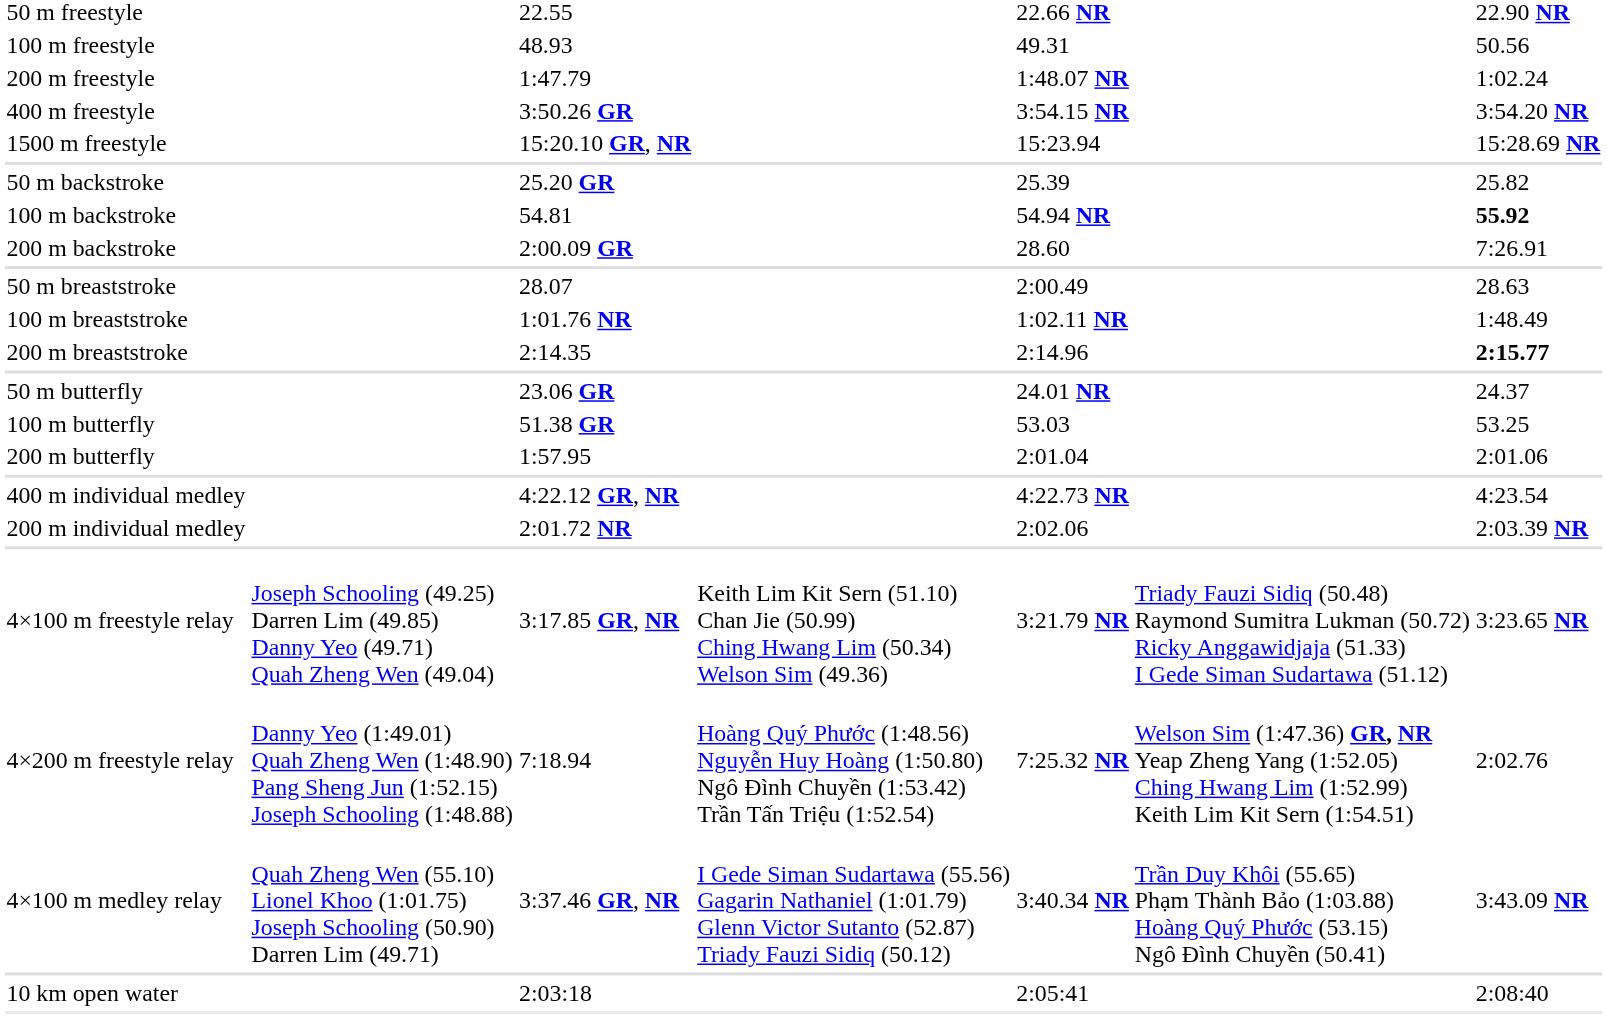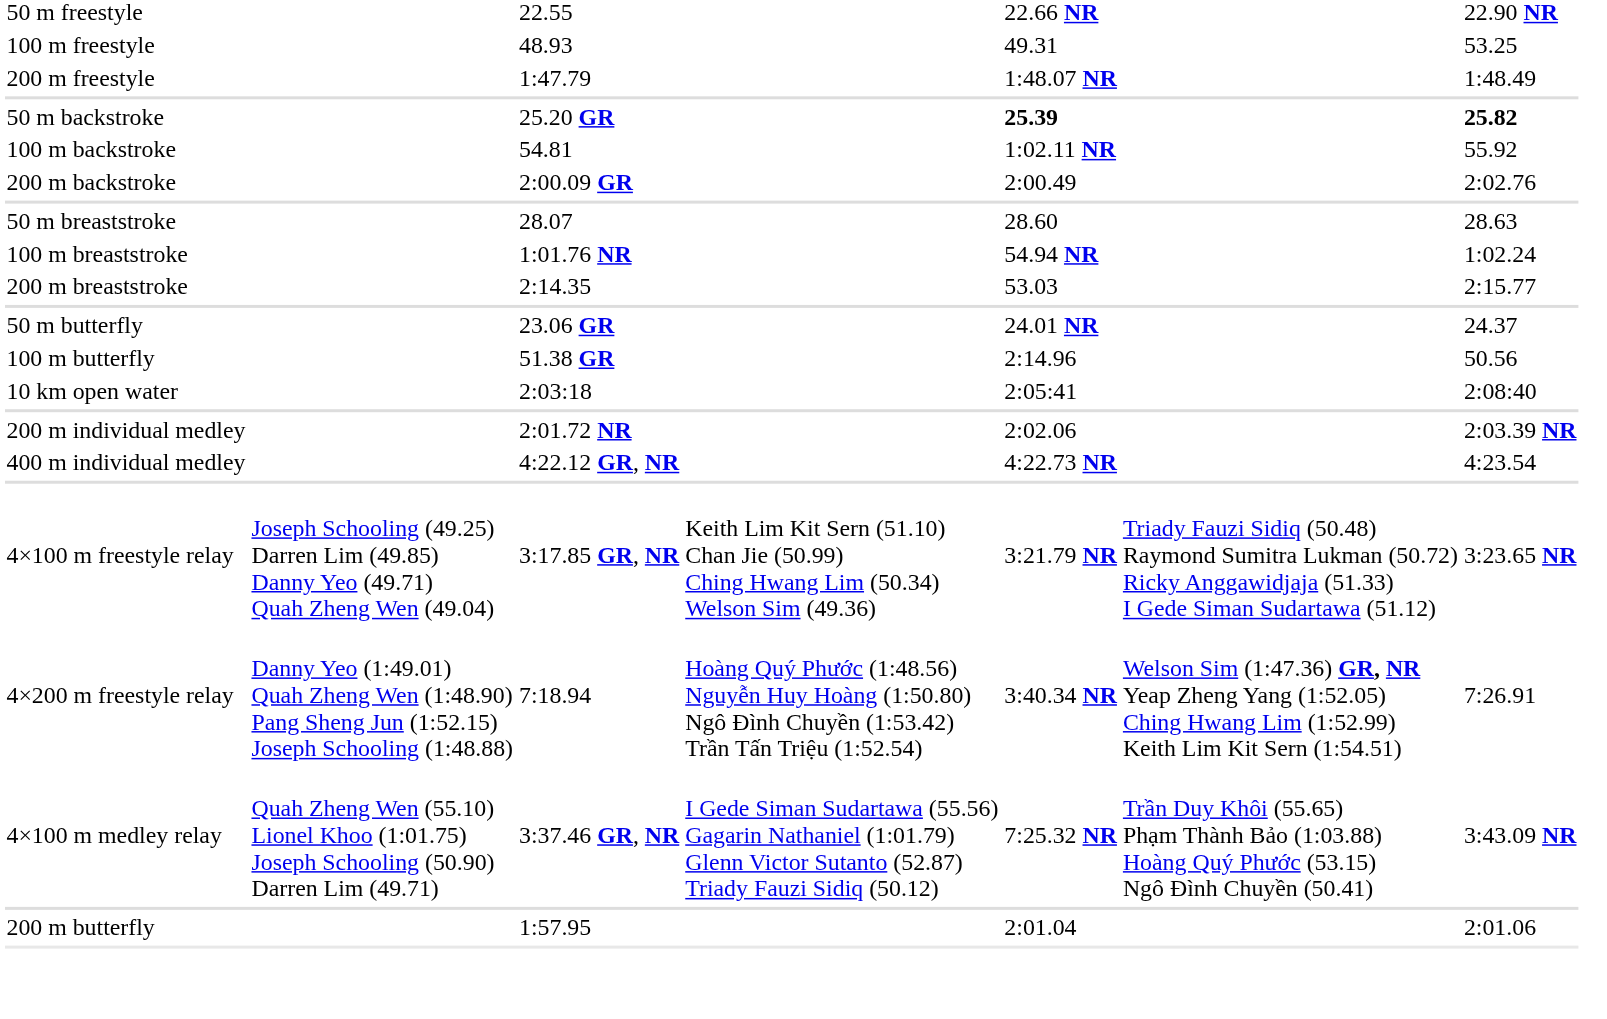100 m freestyle | column 7: 50.56 -> 53.25
200 m freestyle | column 7: 1:02.24 -> 1:48.49
- row: 400 m freestyle | 3:50.26 GR | 3:54.15 NR | 3:54.20 NR
- row: 1500 m freestyle | 15:20.10 GR, NR | 15:23.94 | 15:28.69 NR
50 m backstroke | column 5: normal -> bold
50 m backstroke | column 7: normal -> bold
100 m backstroke | column 5: 54.94 NR -> 1:02.11 NR
100 m backstroke | column 7: bold -> normal
200 m backstroke | column 5: 28.60 -> 2:00.49
200 m backstroke | column 7: 7:26.91 -> 2:02.76
50 m breaststroke | column 5: 2:00.49 -> 28.60
100 m breaststroke | column 5: 1:02.11 NR -> 54.94 NR
100 m breaststroke | column 7: 1:48.49 -> 1:02.24
200 m breaststroke | column 5: 2:14.96 -> 53.03
200 m breaststroke | column 7: bold -> normal
100 m butterfly | column 5: 53.03 -> 2:14.96
100 m butterfly | column 7: 53.25 -> 50.56
rows swapped: 200 m butterfly <-> 10 km open water
rows swapped: 200 m individual medley <-> 400 m individual medley
4×200 m freestyle relay | column 5: 7:25.32 NR -> 3:40.34 NR
4×200 m freestyle relay | column 7: 2:02.76 -> 7:26.91
4×100 m medley relay | column 5: 3:40.34 NR -> 7:25.32 NR
